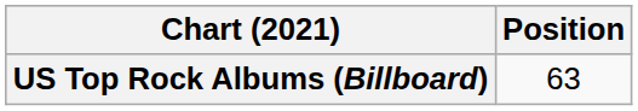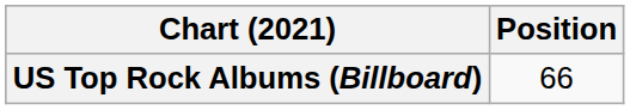US Top Rock Albums (Billboard) | Position: 63 -> 66
